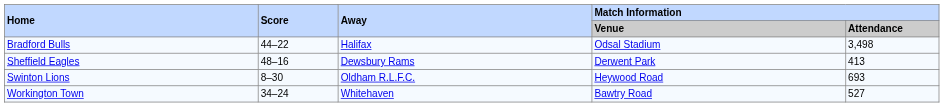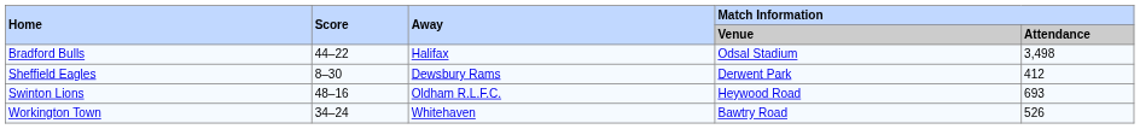Sheffield Eagles | Score: 48–16 -> 8–30
Sheffield Eagles | Match Information / Attendance: 413 -> 412
Swinton Lions | Score: 8–30 -> 48–16
Workington Town | Match Information / Attendance: 527 -> 526
